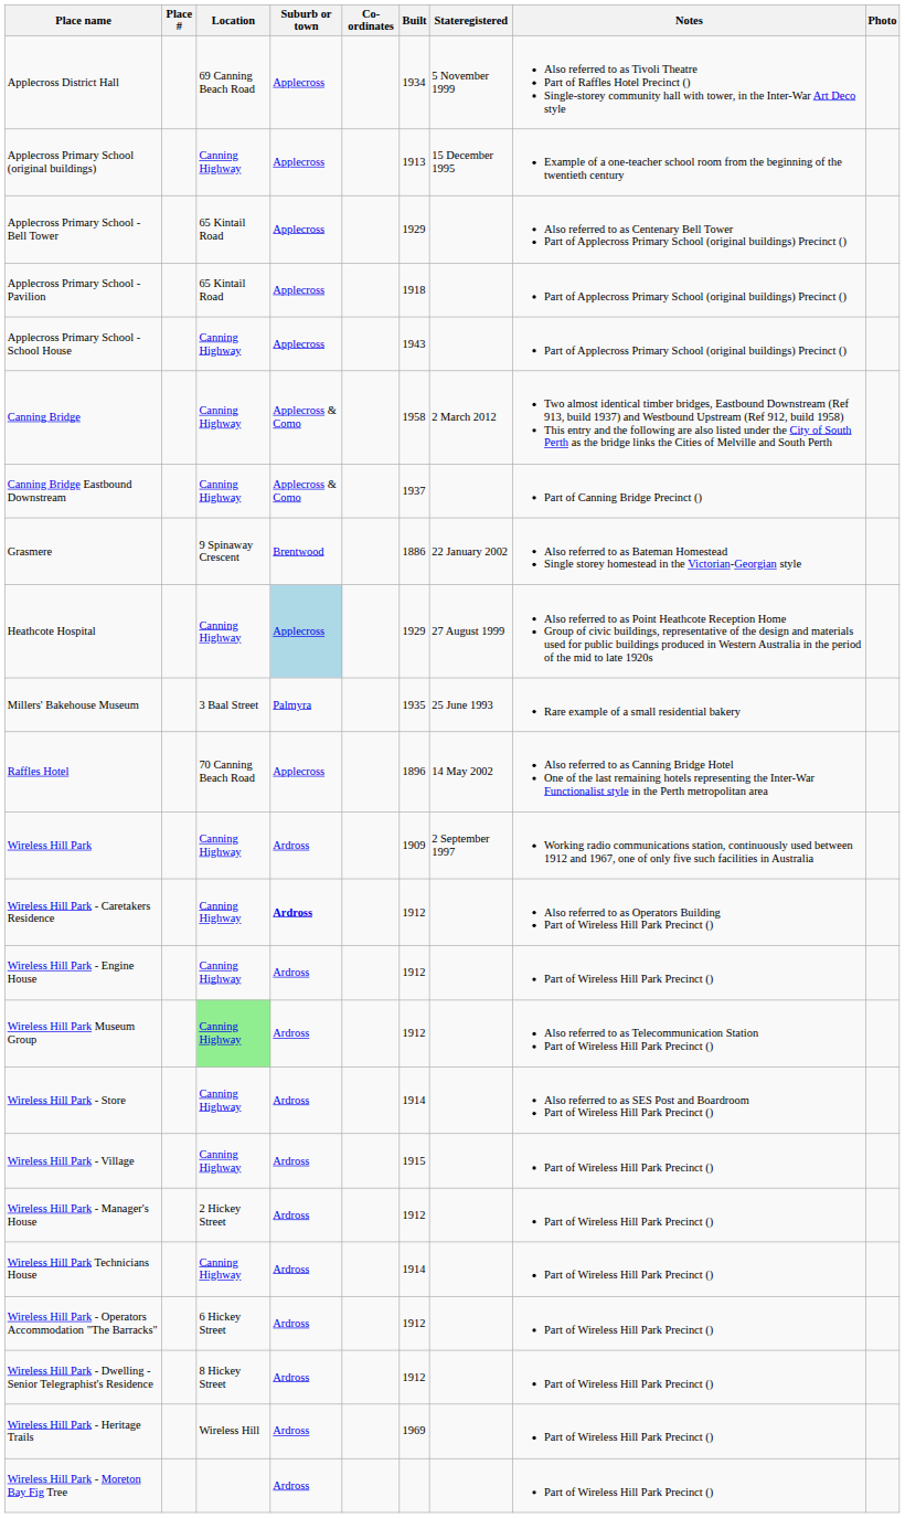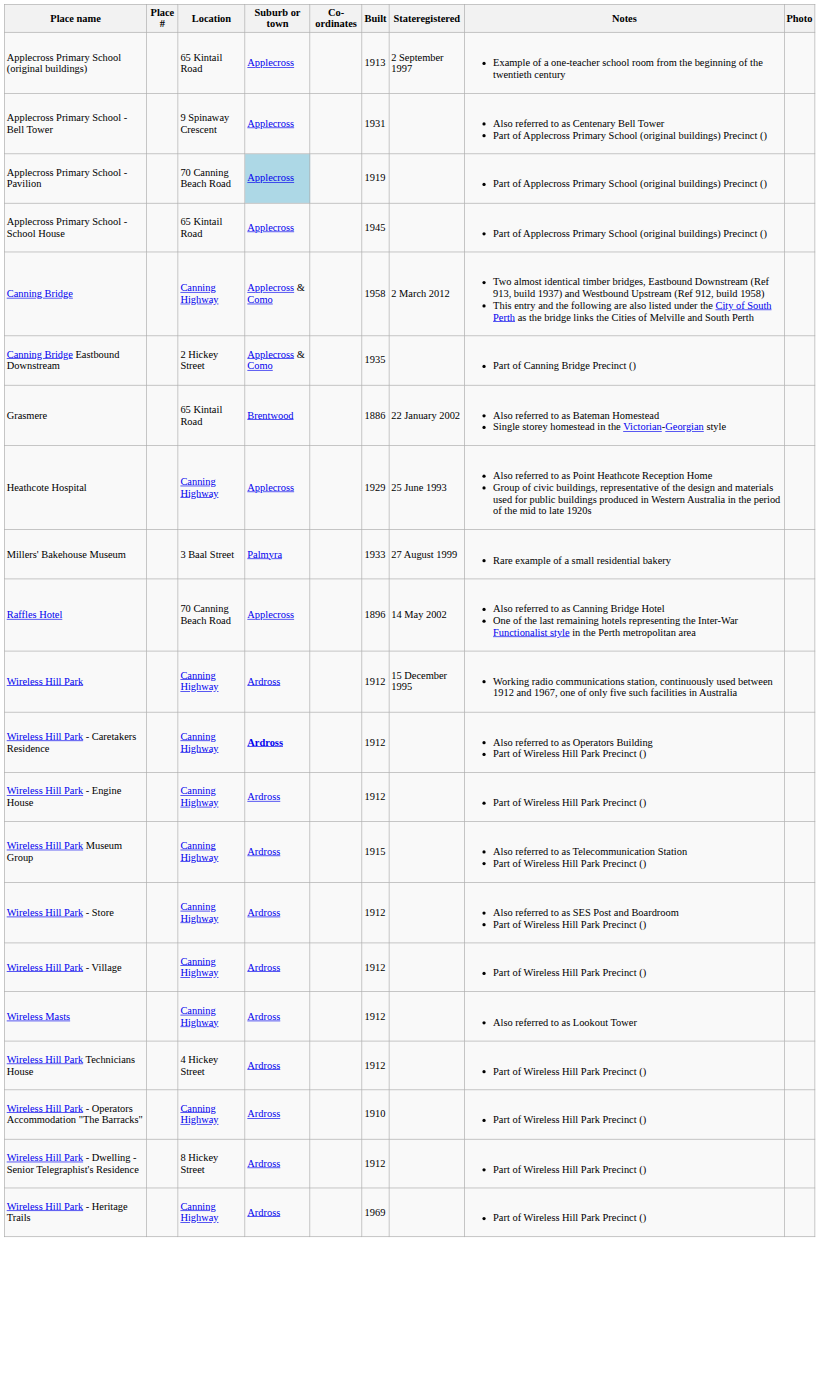- row: Applecross District Hall | 69 Canning Beach Road | Applecross | 1934 | 5 November 1999 | Also referred to as Tivoli Theatre Part of Raffles Hotel Precinct () Single-storey community hall with tower, in the Inter-War Art Deco style
Applecross Primary School (original buildings) | Location: Canning Highway -> 65 Kintail Road
Applecross Primary School (original buildings) | Stateregistered: 15 December 1995 -> 2 September 1997
Applecross Primary School - Bell Tower | Location: 65 Kintail Road -> 9 Spinaway Crescent
Applecross Primary School - Bell Tower | Built: 1929 -> 1931
Applecross Primary School - Pavilion | Location: 65 Kintail Road -> 70 Canning Beach Road
Applecross Primary School - Pavilion | Suburb or town: no background -> lightblue background
Applecross Primary School - Pavilion | Built: 1918 -> 1919
Applecross Primary School - School House | Location: Canning Highway -> 65 Kintail Road
Applecross Primary School - School House | Built: 1943 -> 1945
Canning Bridge Eastbound Downstream | Location: Canning Highway -> 2 Hickey Street
Canning Bridge Eastbound Downstream | Built: 1937 -> 1935
Grasmere | Location: 9 Spinaway Crescent -> 65 Kintail Road
Heathcote Hospital | Suburb or town: lightblue background -> no background
Heathcote Hospital | Stateregistered: 27 August 1999 -> 25 June 1993
Millers' Bakehouse Museum | Built: 1935 -> 1933
Millers' Bakehouse Museum | Stateregistered: 25 June 1993 -> 27 August 1999
Wireless Hill Park | Built: 1909 -> 1912
Wireless Hill Park | Stateregistered: 2 September 1997 -> 15 December 1995
Wireless Hill Park Museum Group | Location: lightgreen background -> no background
Wireless Hill Park Museum Group | Built: 1912 -> 1915
Wireless Hill Park - Store | Built: 1914 -> 1912
Wireless Hill Park - Village | Built: 1915 -> 1912
+ row: Wireless Masts | Canning Highway | Ardross | 1912 | Also referred to as Lookout Tower
- row: Wireless Hill Park - Manager's House | 2 Hickey Street | Ardross | 1912 | Part of Wireless Hill Park Precinct ()
Wireless Hill Park Technicians House | Location: Canning Highway -> 4 Hickey Street
Wireless Hill Park Technicians House | Built: 1914 -> 1912
Wireless Hill Park - Operators Accommodation "The Barracks" | Location: 6 Hickey Street -> Canning Highway
Wireless Hill Park - Operators Accommodation "The Barracks" | Built: 1912 -> 1910
Wireless Hill Park - Heritage Trails | Location: Wireless Hill -> Canning Highway
- row: Wireless Hill Park - Moreton Bay Fig Tree | Ardross | Part of Wireless Hill Park Precinct ()
